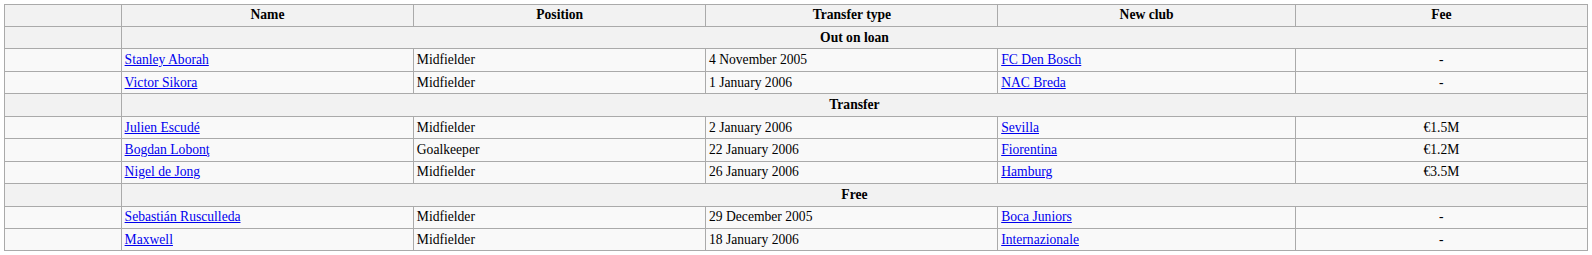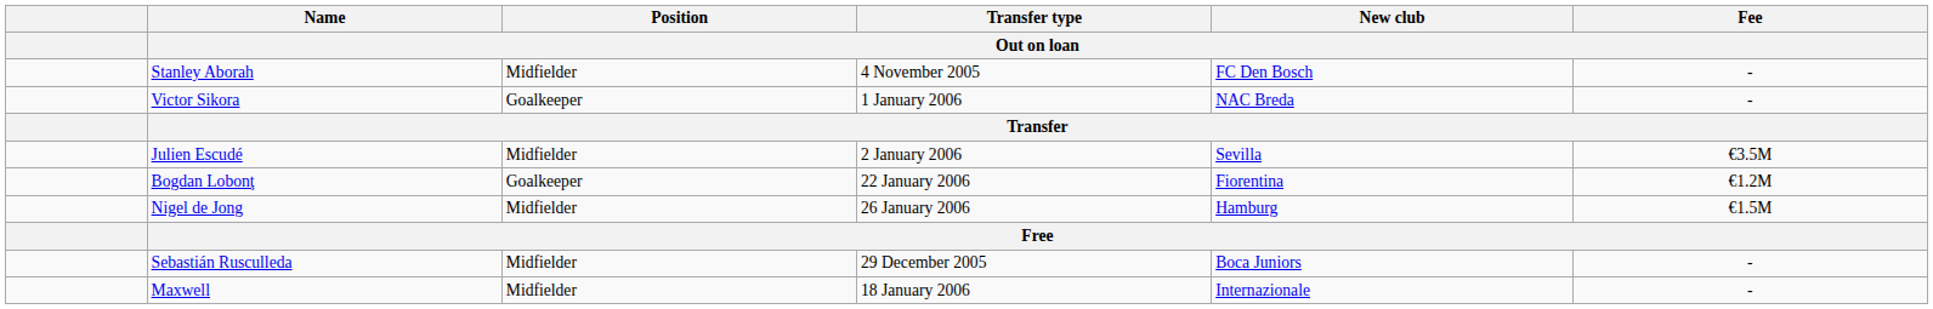Victor Sikora | Position / Out on loan: Midfielder -> Goalkeeper
Julien Escudé | Fee / Out on loan: €1.5M -> €3.5M
Nigel de Jong | Fee / Out on loan: €3.5M -> €1.5M
